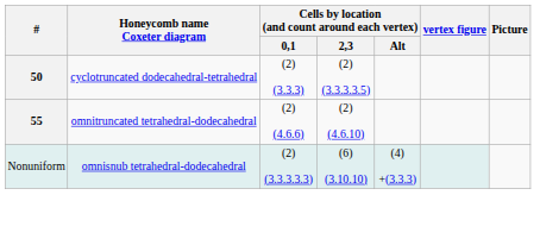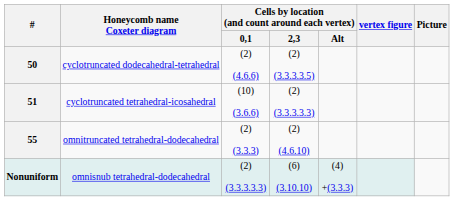cyclotruncated dodecahedral-tetrahedral | Cells by location (and count around each vertex) / 0,1: (2) (3.3.3) -> (2) (4.6.6)
+ row: 51 | cyclotruncated tetrahedral-icosahedral | (10) (3.6.6) | (2) (3.3.3.3.3)
omnitruncated tetrahedral-dodecahedral | Cells by location (and count around each vertex) / 0,1: (2) (4.6.6) -> (2) (3.3.3)
omnisnub tetrahedral-dodecahedral | #: normal -> bold
